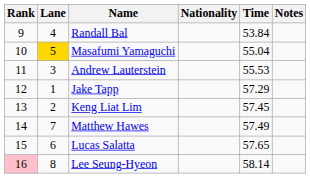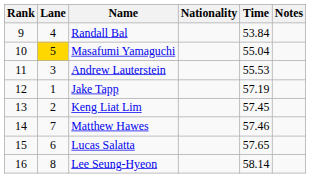Jake Tapp | Time: 57.29 -> 57.19
Matthew Hawes | Time: 57.49 -> 57.46
Lee Seung-Hyeon | Rank: pink background -> no background
